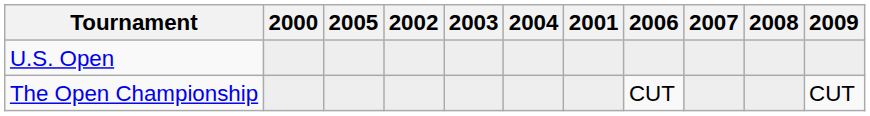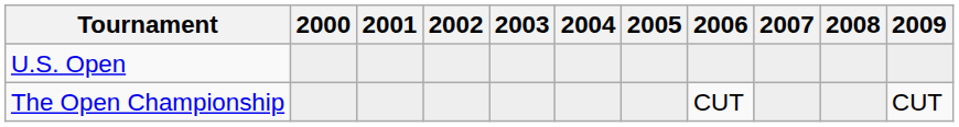columns swapped: 2001 <-> 2005
